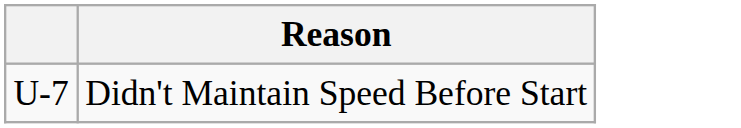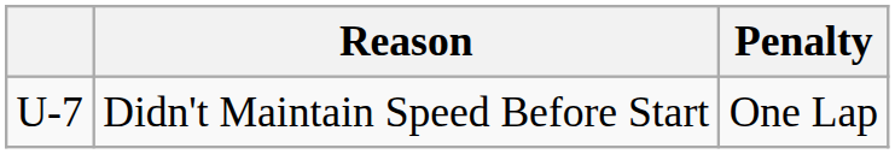+ column: Penalty | One Lap
